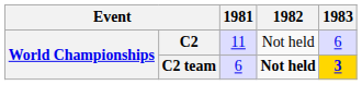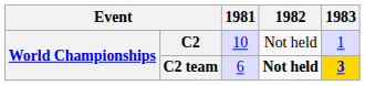C2 | 1981: 11 -> 10
C2 | 1983: 6 -> 1
